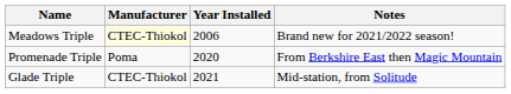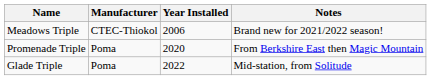Meadows Triple | Manufacturer: lightyellow background -> no background
Glade Triple | Manufacturer: CTEC-Thiokol -> Poma
Glade Triple | Year Installed: 2021 -> 2022
